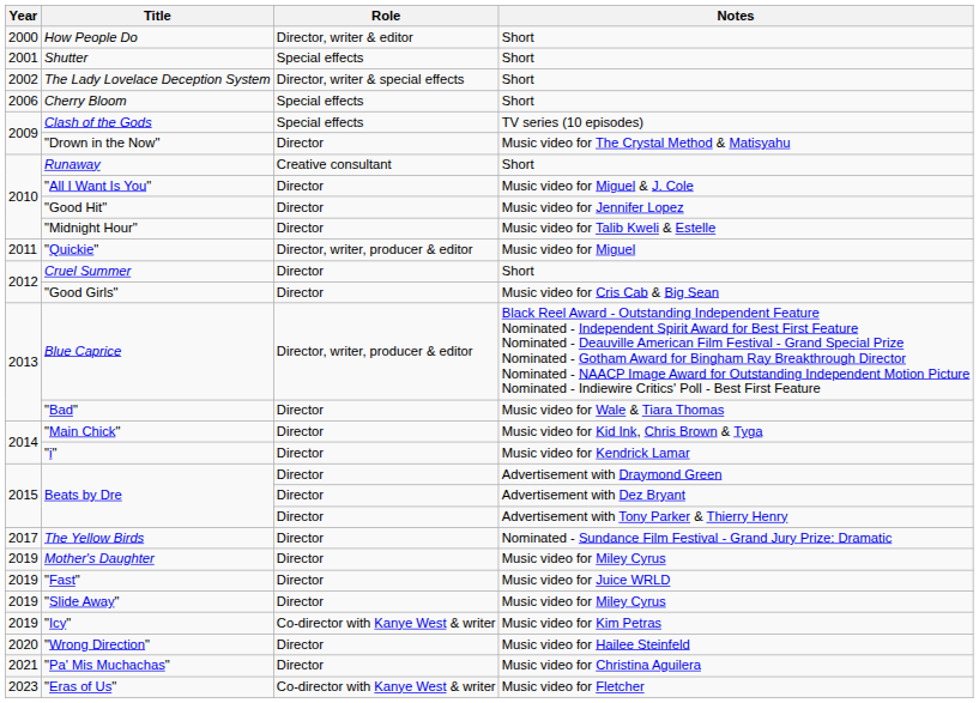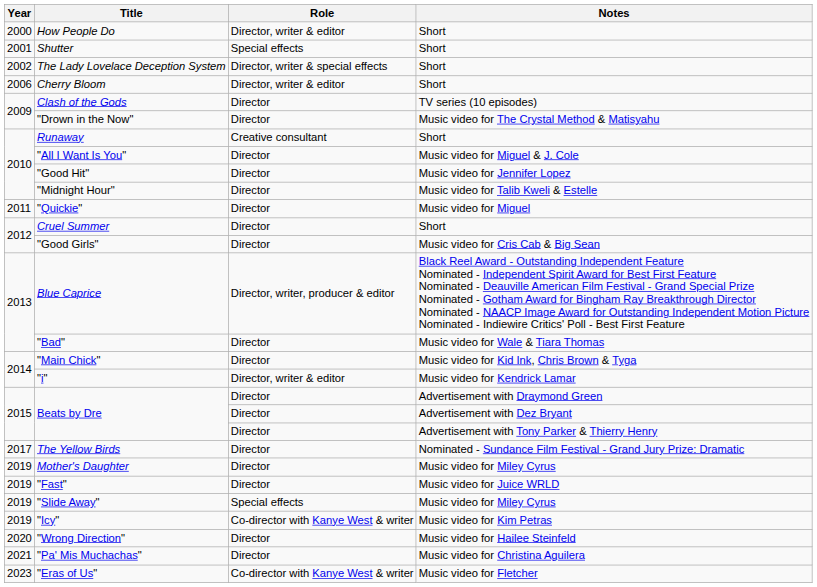Cherry Bloom | Role: Special effects -> Director, writer & editor
Clash of the Gods | Role: Special effects -> Director
"Quickie" | Role: Director, writer, producer & editor -> Director
"i" | Role: Director -> Director, writer & editor
"Slide Away" | Role: Director -> Special effects
